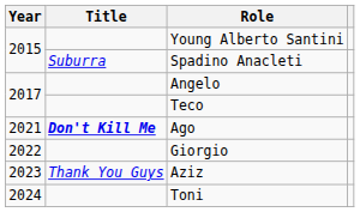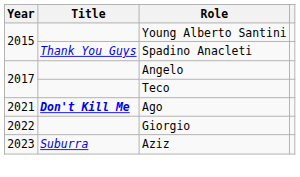Spadino Anacleti | Title: Suburra -> Thank You Guys
Aziz | Title: Thank You Guys -> Suburra
- row: 2024 | Toni
